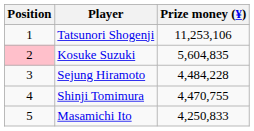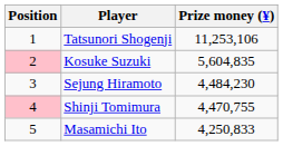Sejung Hiramoto | Prize money (¥): 4,484,228 -> 4,484,230
Shinji Tomimura | Position: no background -> pink background
